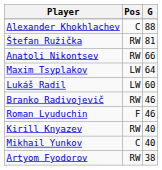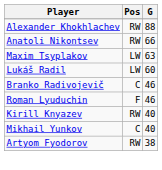Alexander Khokhlachev | Pos: C -> RW
- row: Štefan Ružička | RW | 81
Maxim Tsyplakov | G: 64 -> 63
Branko Radivojevič | Pos: RW -> C
